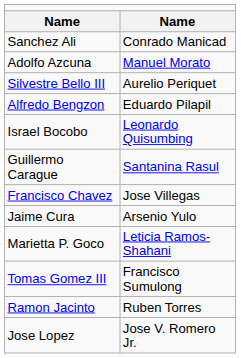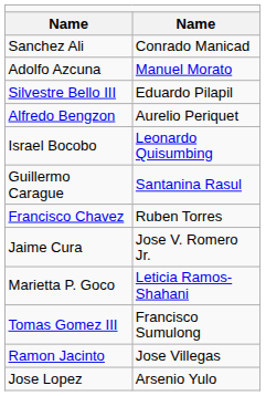Silvestre Bello III | column 2: Aurelio Periquet -> Eduardo Pilapil
Alfredo Bengzon | column 2: Eduardo Pilapil -> Aurelio Periquet
Francisco Chavez | column 2: Jose Villegas -> Ruben Torres
Jaime Cura | column 2: Arsenio Yulo -> Jose V. Romero Jr.
Ramon Jacinto | column 2: Ruben Torres -> Jose Villegas
Jose Lopez | column 2: Jose V. Romero Jr. -> Arsenio Yulo
